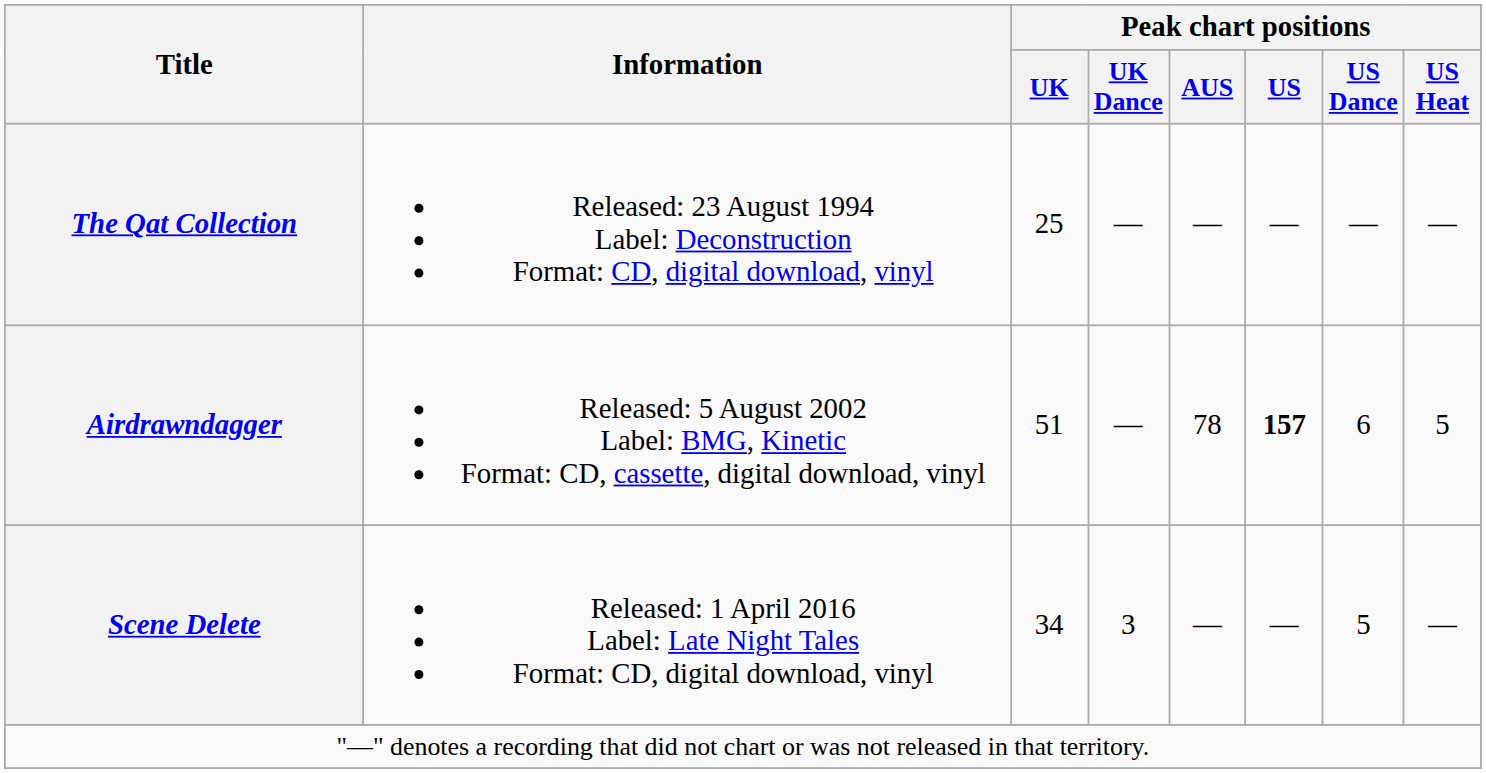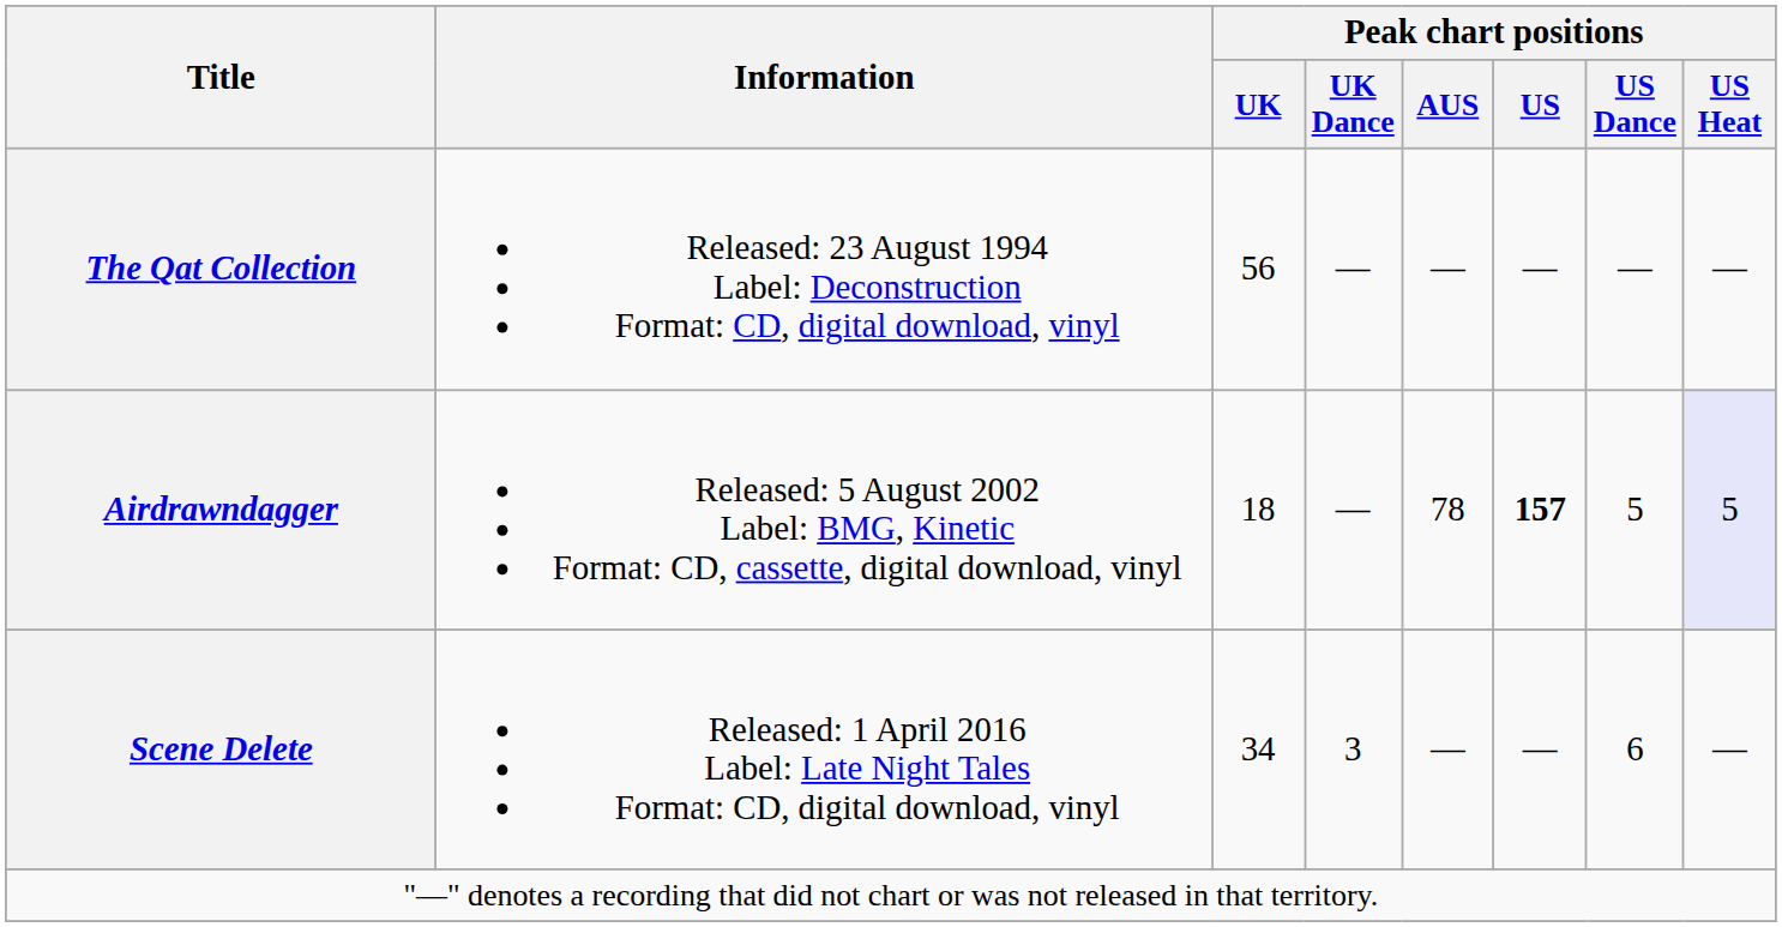The Qat Collection | Peak chart positions / UK: 25 -> 56
Airdrawndagger | Peak chart positions / UK: 51 -> 18
Airdrawndagger | Peak chart positions / US Dance: 6 -> 5
Airdrawndagger | Peak chart positions / US Heat: no background -> lavender background
Scene Delete | Peak chart positions / US Dance: 5 -> 6
